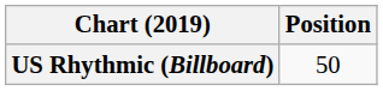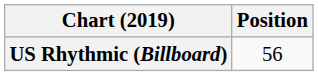US Rhythmic (Billboard) | Position: 50 -> 56
